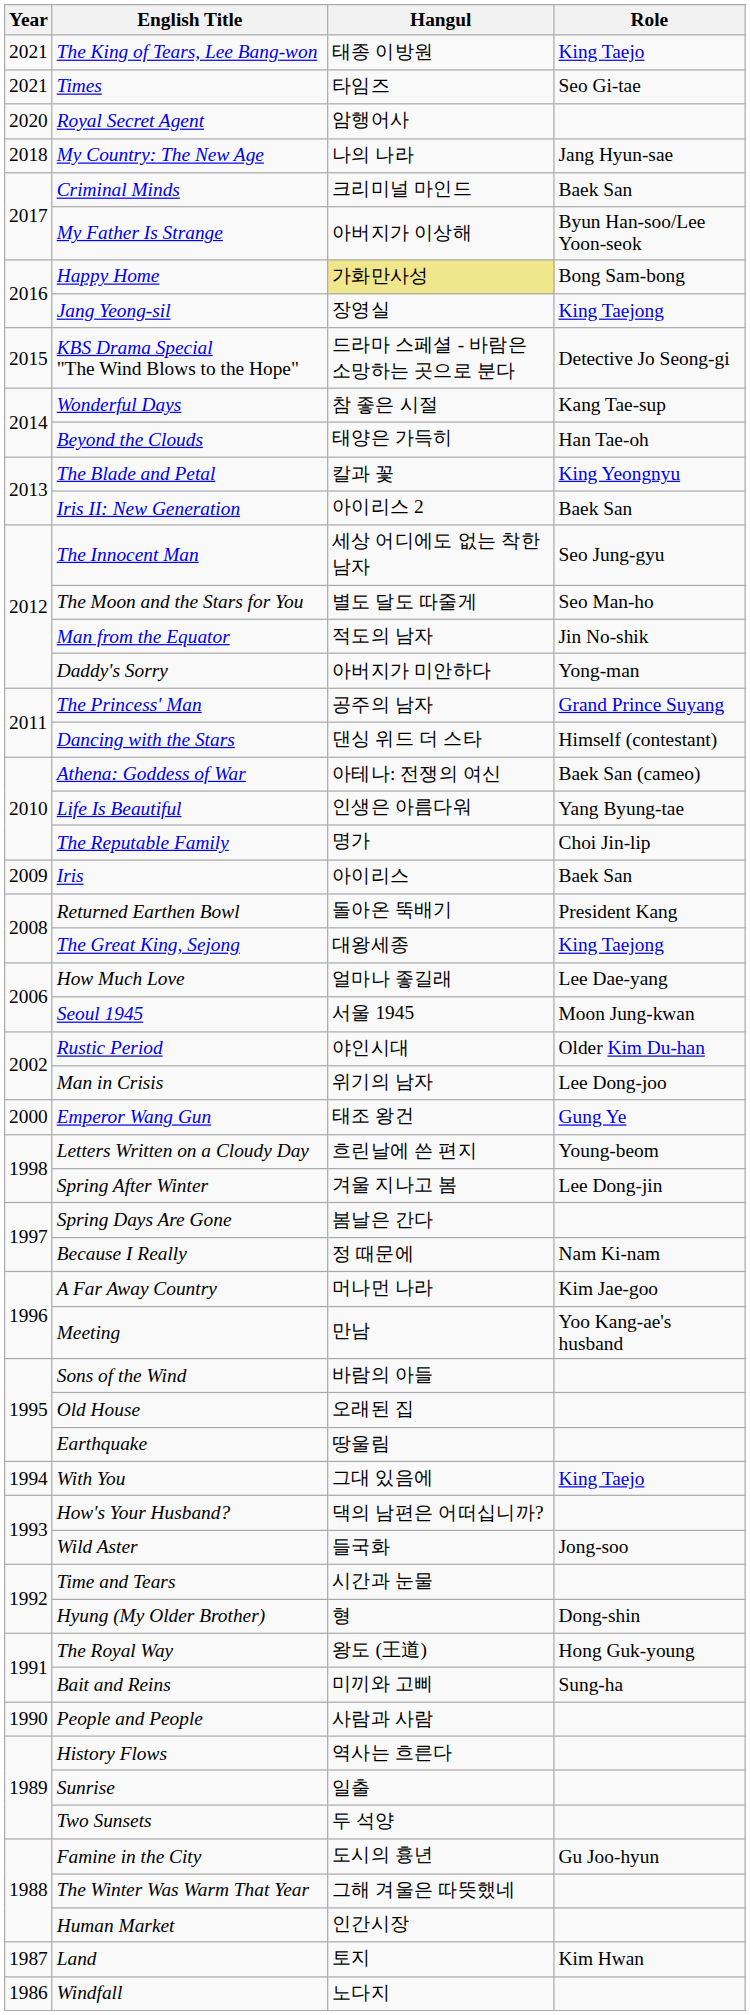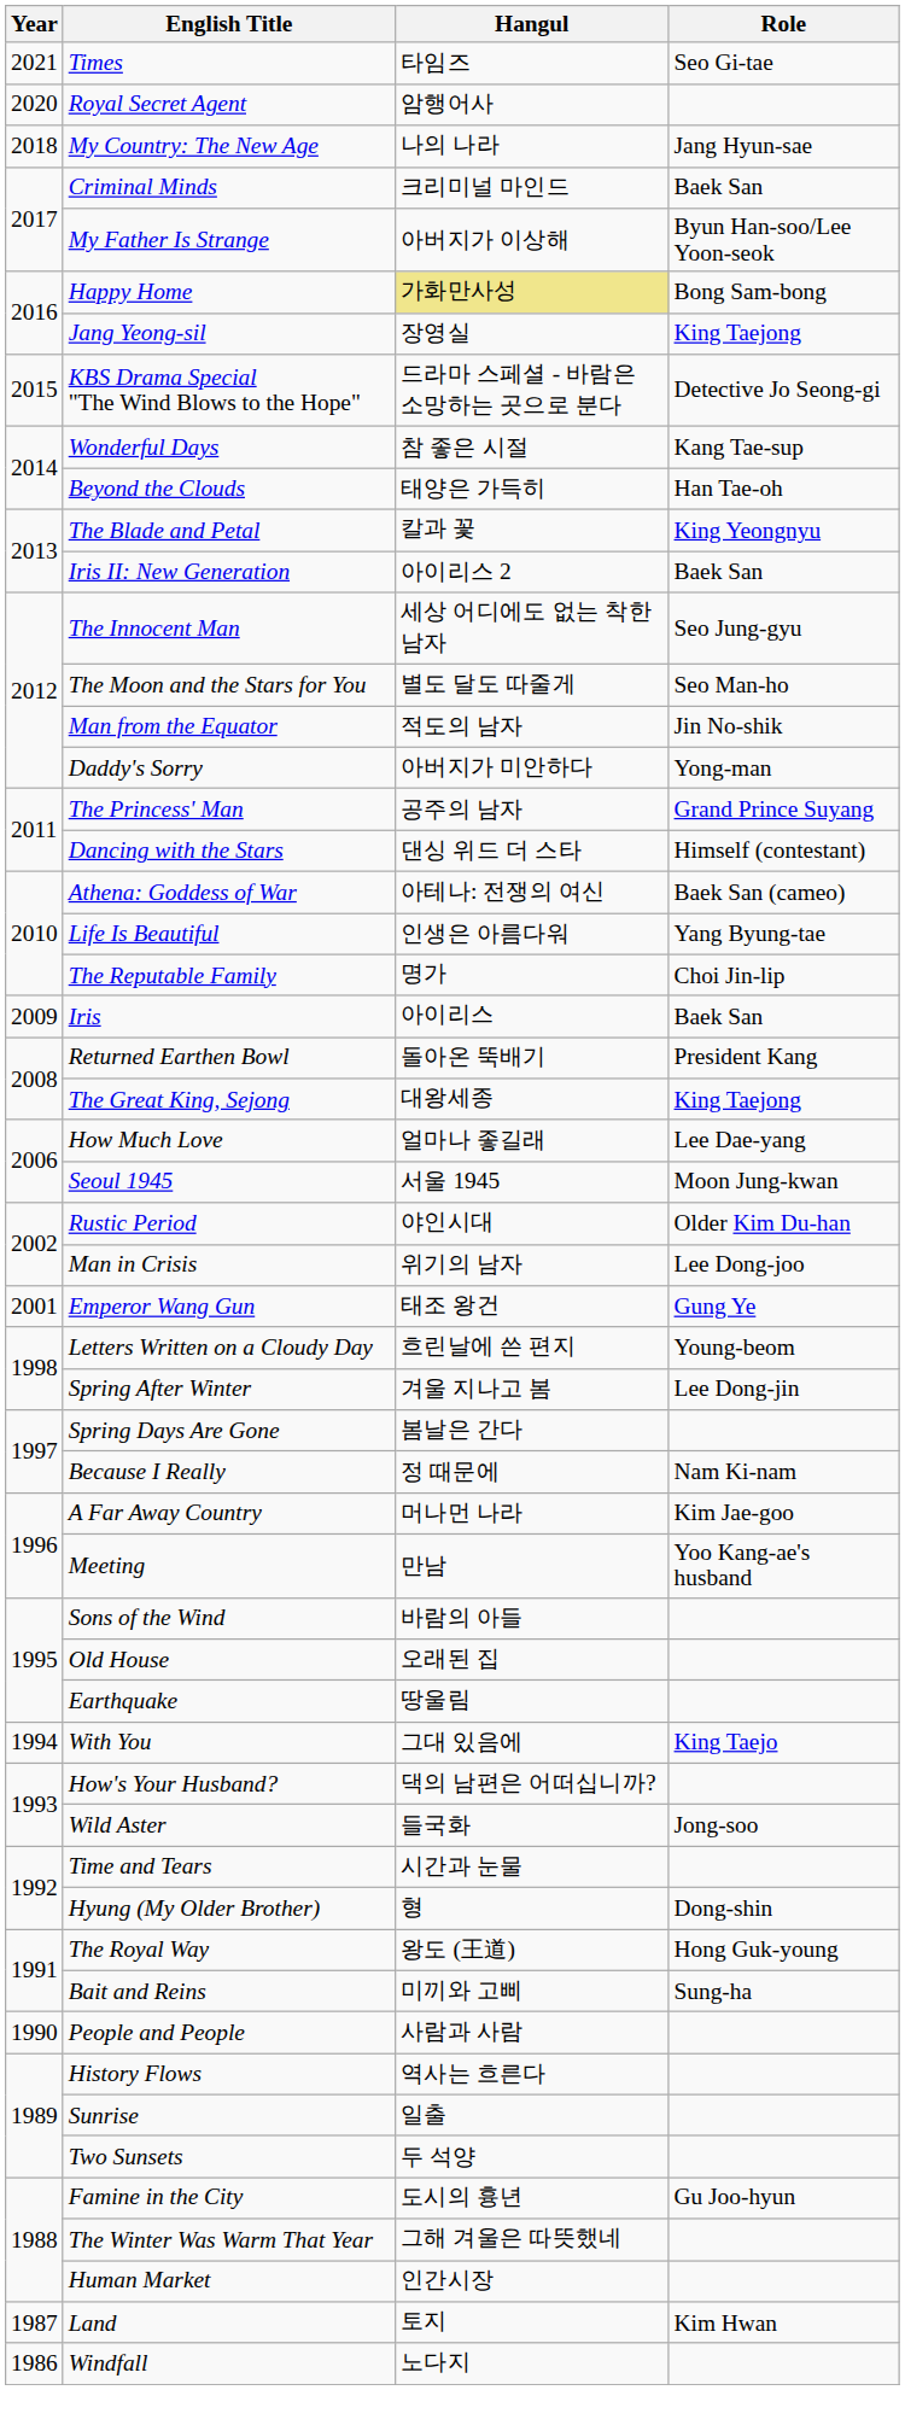- row: 2021 | The King of Tears, Lee Bang-won | 태종 이방원 | King Taejo
Emperor Wang Gun | Year: 2000 -> 2001
